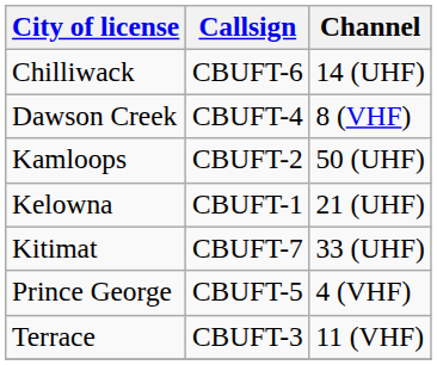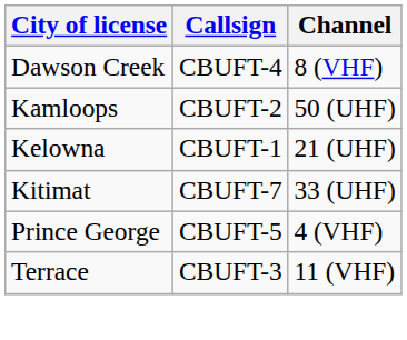- row: Chilliwack | CBUFT-6 | 14 (UHF)
